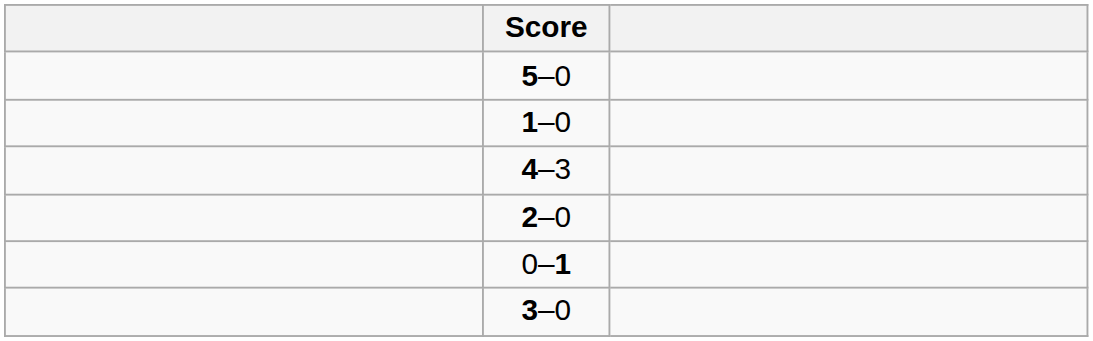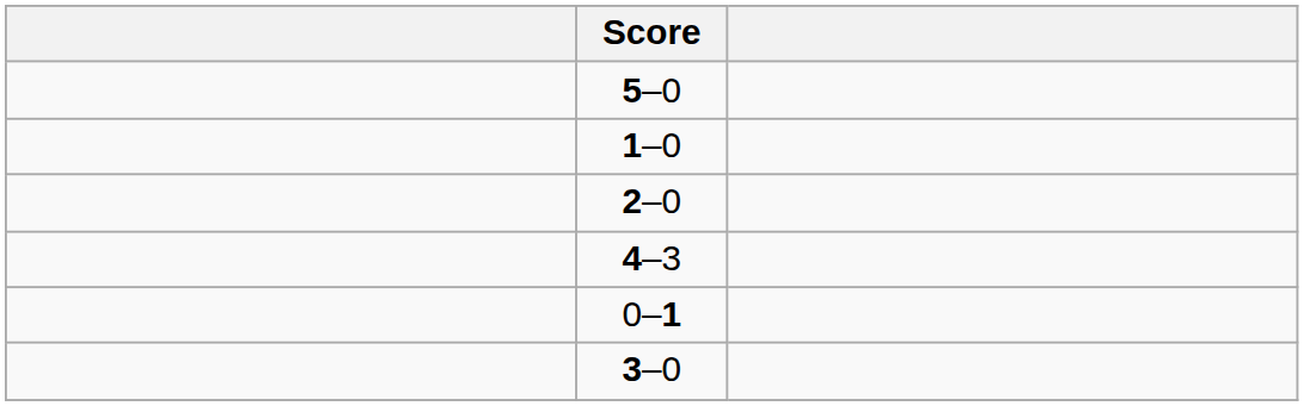rows swapped: 4–3 <-> 2–0
